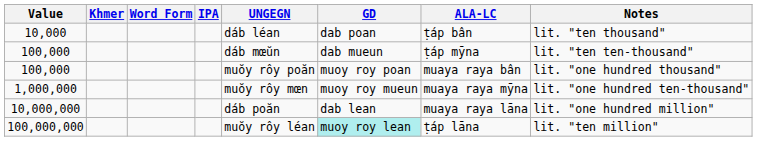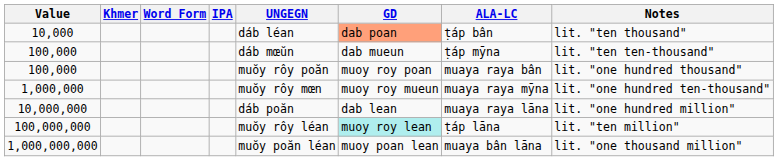10,000 | GD: no background -> lightsalmon background
+ row: 1,000,000,000 | muŏy poăn léan | muoy poan lean | muaya bân lāna | lit. "one thousand million"
